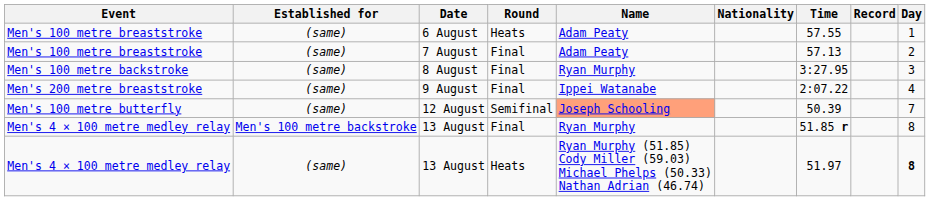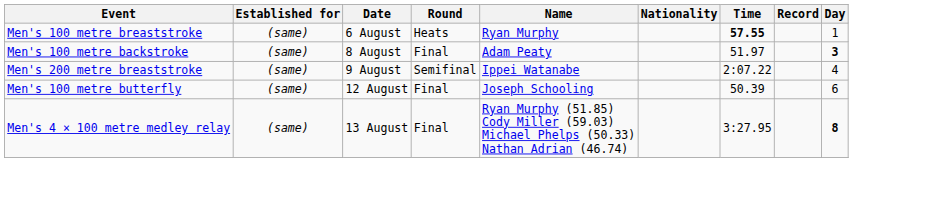6 August | Name: Adam Peaty -> Ryan Murphy
6 August | Time: normal -> bold
- row: Men's 100 metre breaststroke | (same) | 7 August | Final | Adam Peaty | 57.13 | 2
8 August | Name: Ryan Murphy -> Adam Peaty
8 August | Time: 3:27.95 -> 51.97
8 August | Day: normal -> bold
9 August | Round: Final -> Semifinal
12 August | Round: Semifinal -> Final
12 August | Name: lightsalmon background -> no background
12 August | Day: 7 -> 6
- row: Men's 4 × 100 metre medley relay | Men's 100 metre backstroke | 13 August | Final | Ryan Murphy | 51.85 r | 8
(same) / 13 August | Round: Heats -> Final
(same) / 13 August | Time: 51.97 -> 3:27.95
